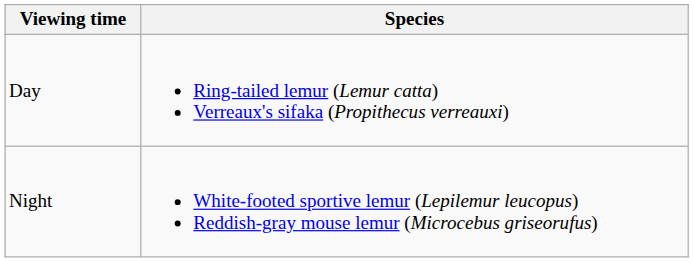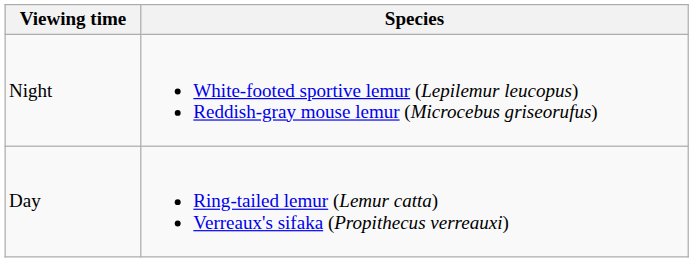rows swapped: Day <-> Night
